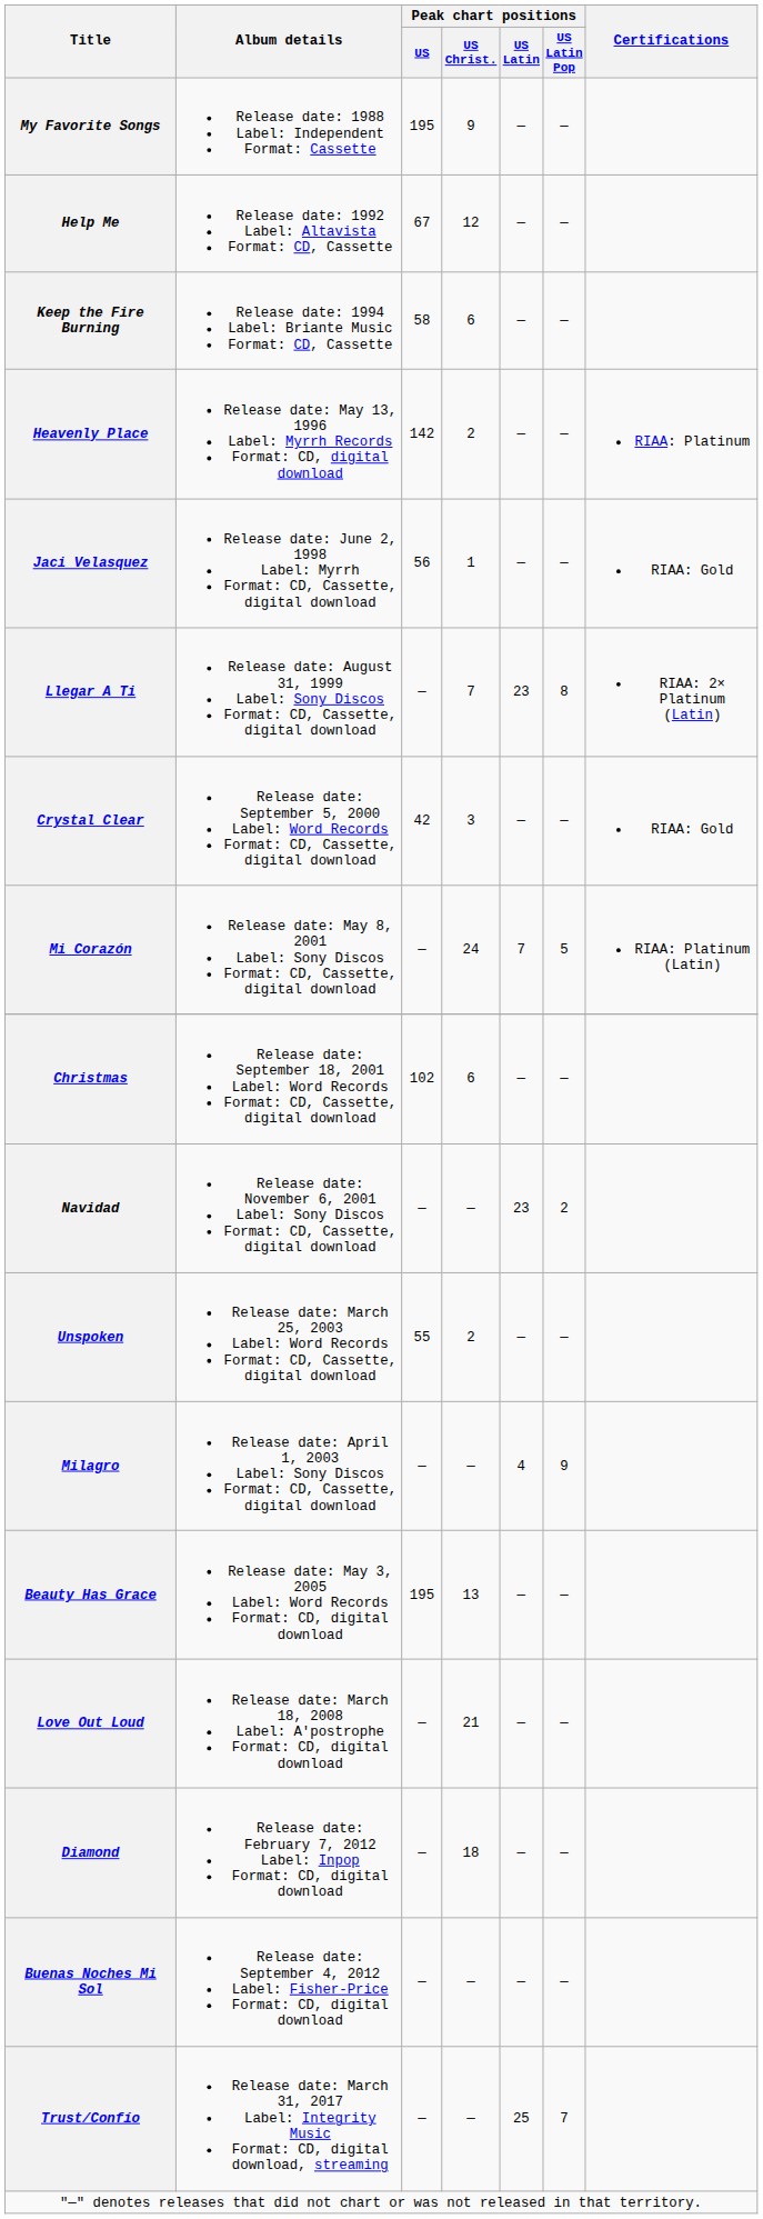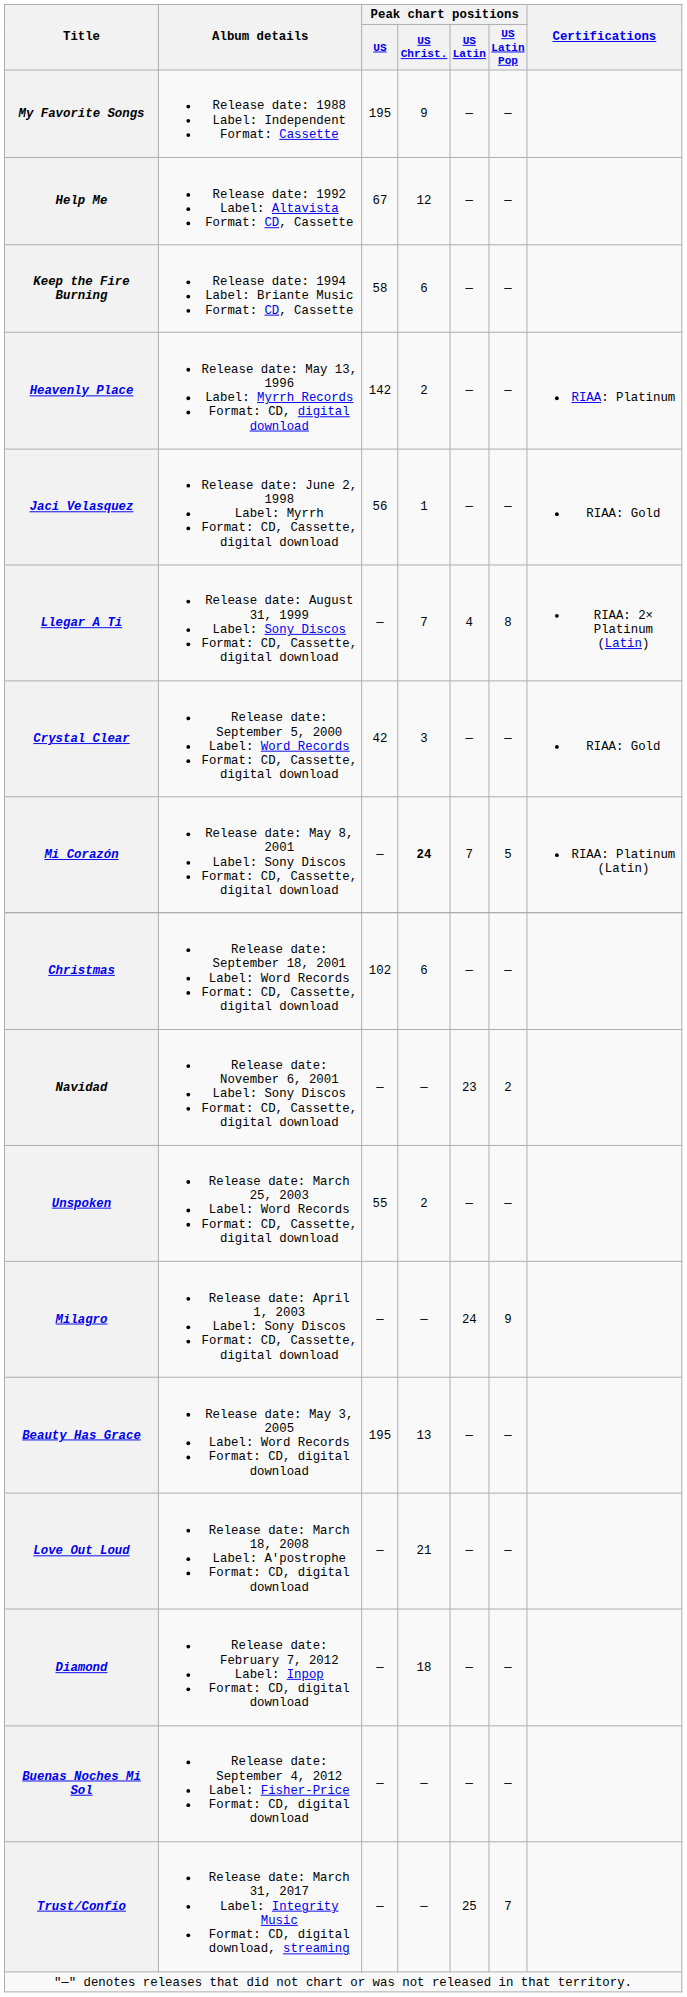Llegar A Ti | Peak chart positions / US Latin: 23 -> 4
Mi Corazón | Peak chart positions / US Christ.: normal -> bold
Milagro | Peak chart positions / US Latin: 4 -> 24
